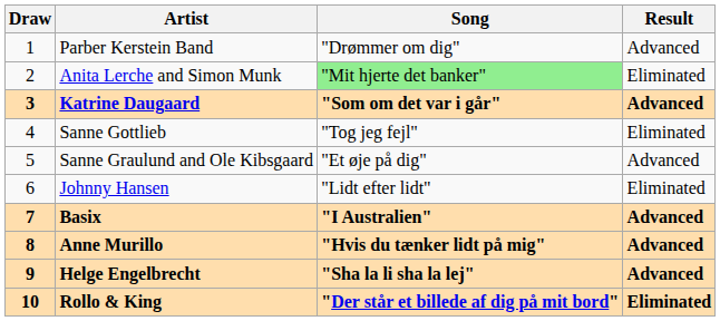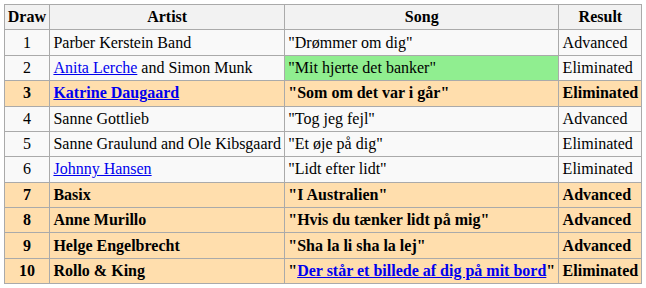Katrine Daugaard | Result: Advanced -> Eliminated
Sanne Gottlieb | Result: Eliminated -> Advanced
Sanne Graulund and Ole Kibsgaard | Result: Advanced -> Eliminated
